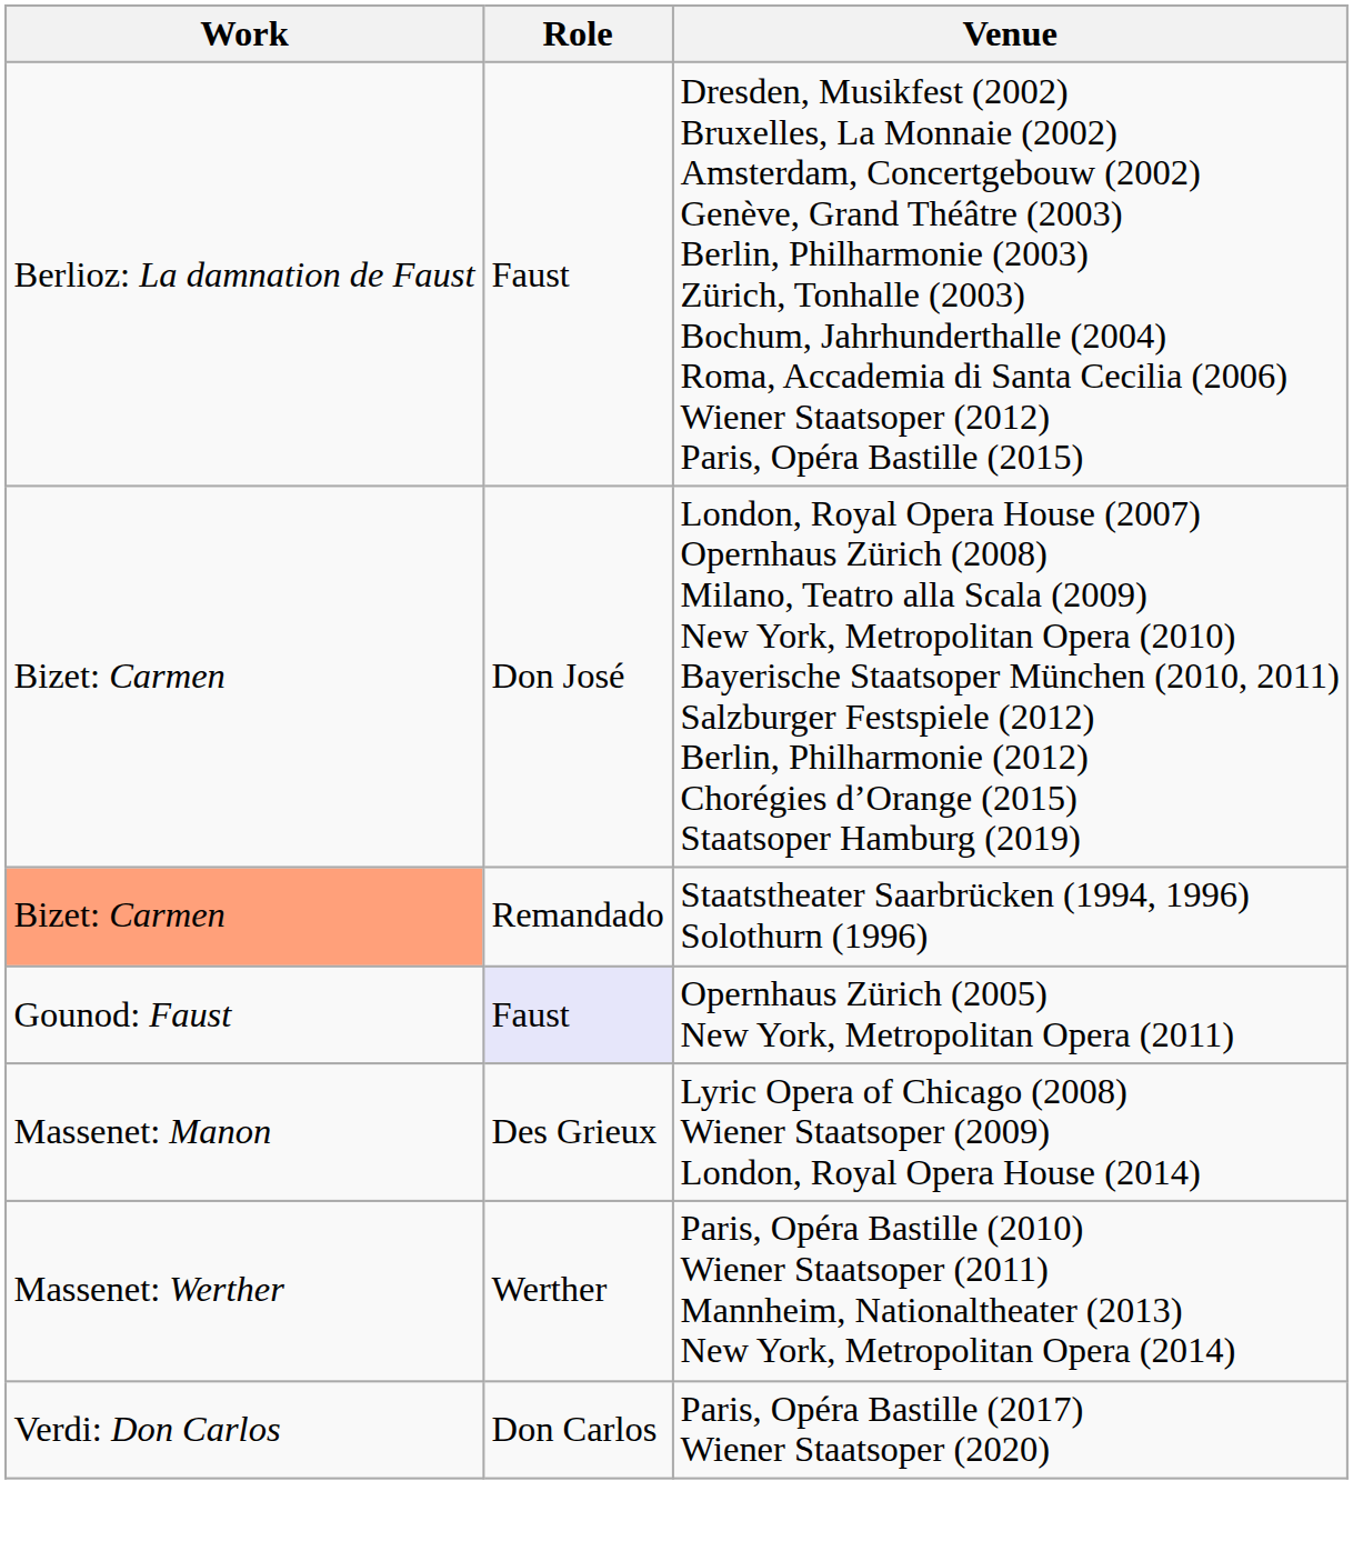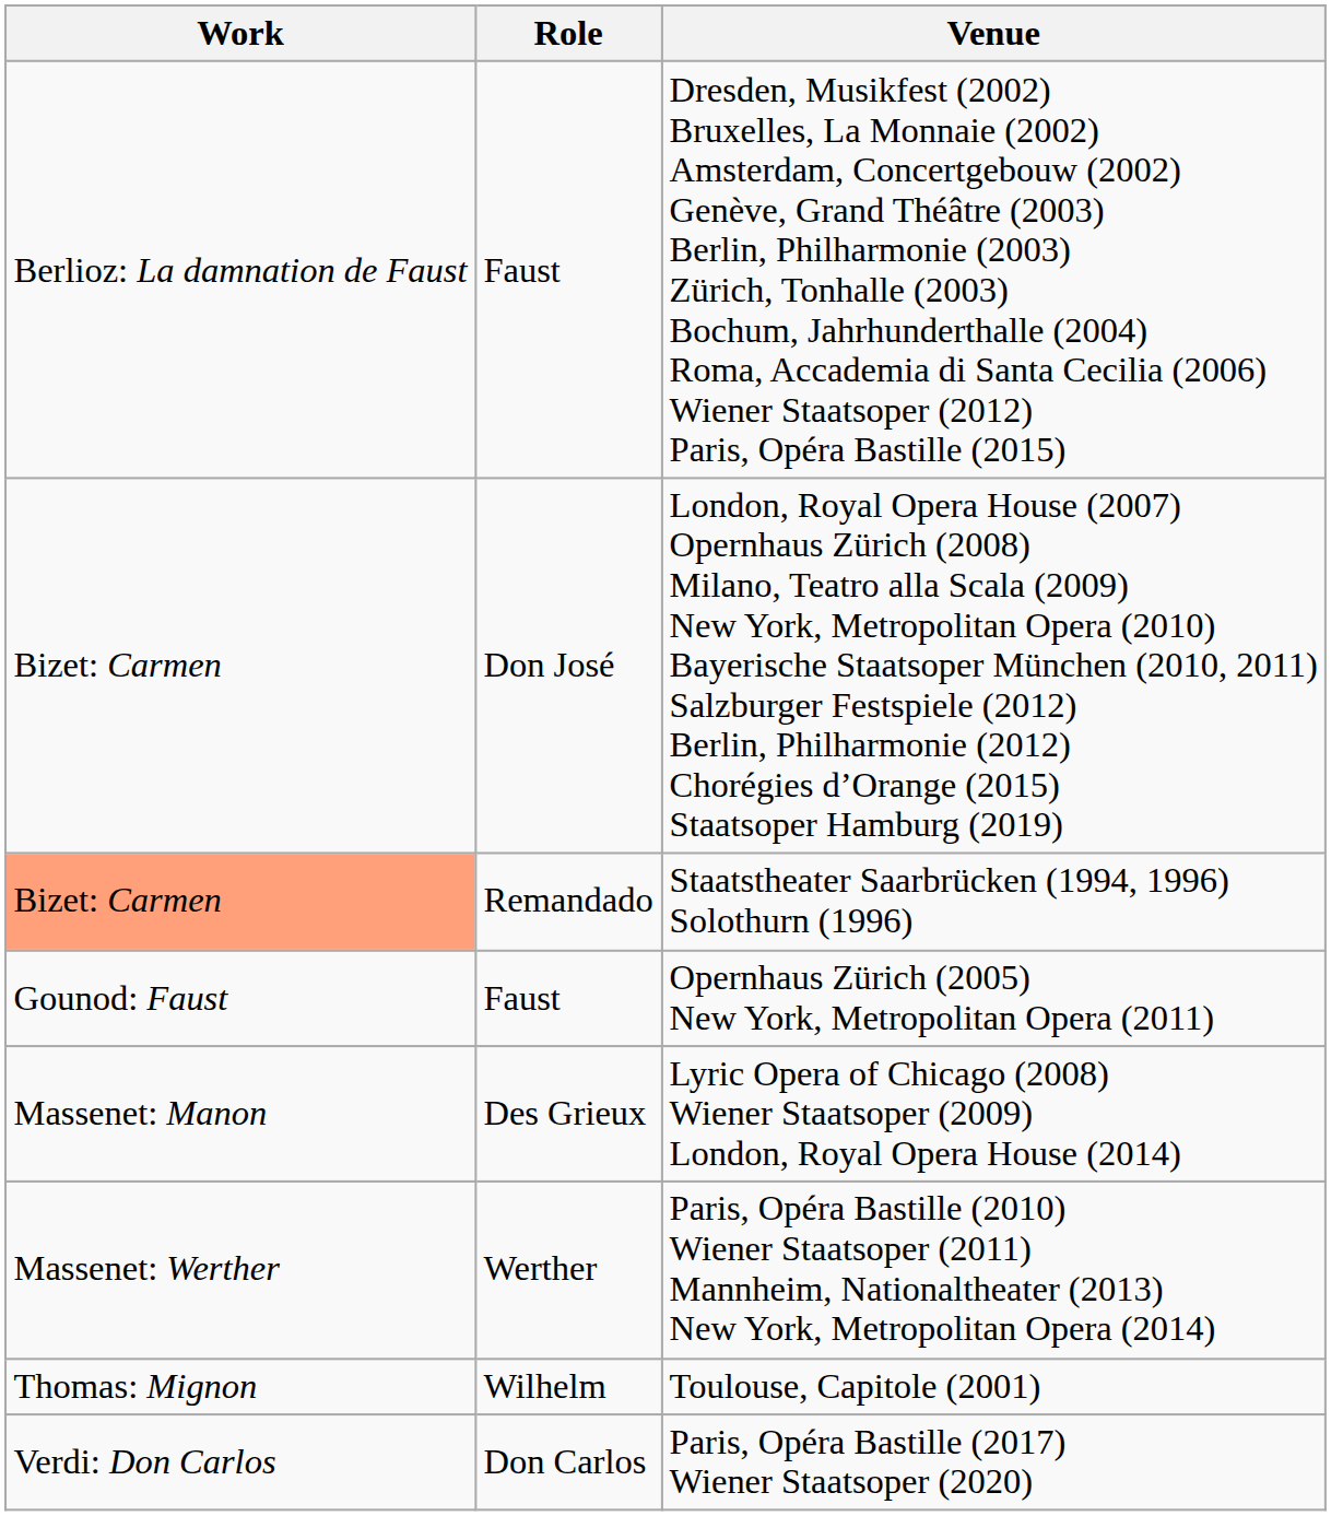Opernhaus Zürich (2005) New York, Metropolitan Opera (2011) | Role: lavender background -> no background
+ row: Thomas: Mignon | Wilhelm | Toulouse, Capitole (2001)
